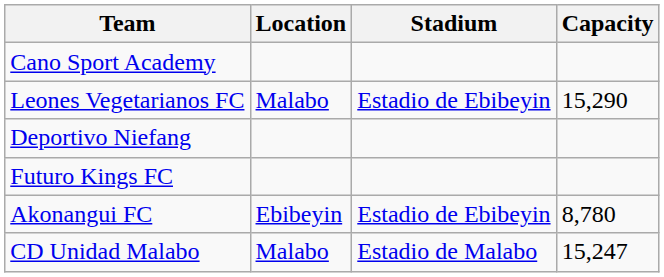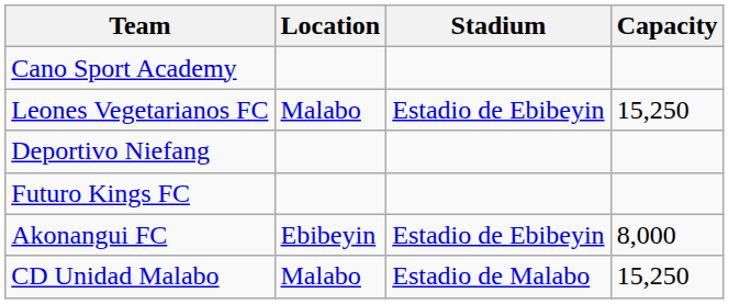Leones Vegetarianos FC | Capacity: 15,290 -> 15,250
Akonangui FC | Capacity: 8,780 -> 8,000
CD Unidad Malabo | Capacity: 15,247 -> 15,250
